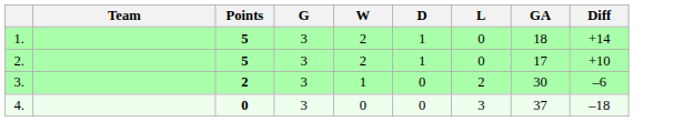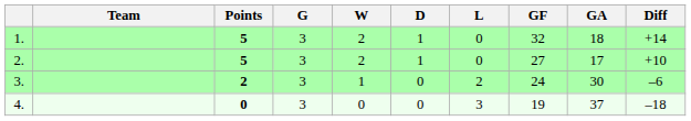+ column: GF | 32 | 27 | 24 | 19
